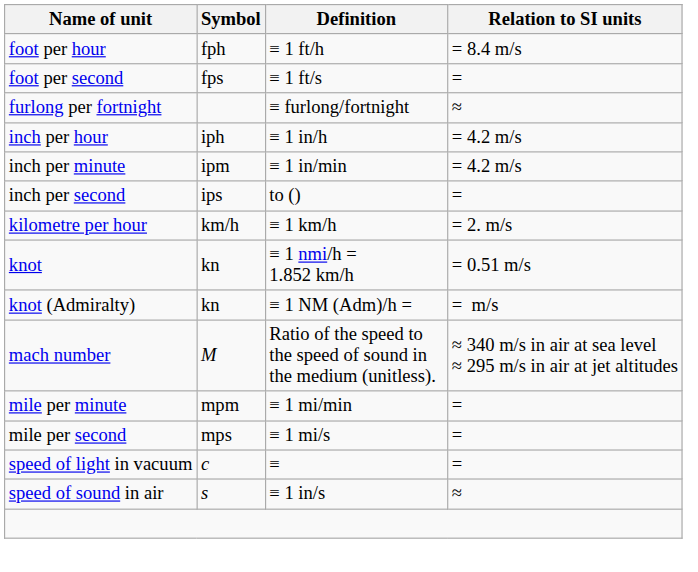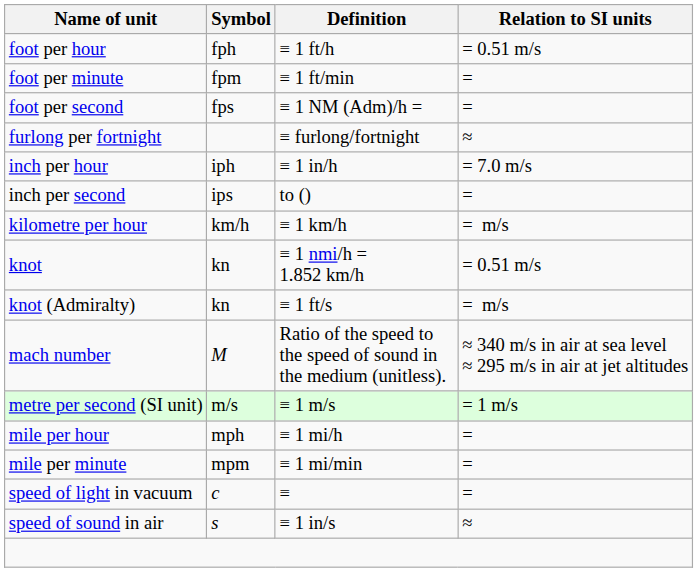foot per hour | Relation to SI units: = 8.4 m/s -> = 0.51 m/s
+ row: foot per minute | fpm | ≡ 1 ft/min | =
foot per second | Definition: ≡ 1 ft/s -> ≡ 1 NM (Adm)/h =
inch per hour | Relation to SI units: = 4.2 m/s -> = 7.0 m/s
- row: inch per minute | ipm | ≡ 1 in/min | = 4.2 m/s
kilometre per hour | Relation to SI units: = 2. m/s -> = m/s
knot (Admiralty) | Definition: ≡ 1 NM (Adm)/h = -> ≡ 1 ft/s
+ row: metre per second (SI unit) | m/s | ≡ 1 m/s | = 1 m/s
+ row: mile per hour | mph | ≡ 1 mi/h | =
- row: mile per second | mps | ≡ 1 mi/s | =
